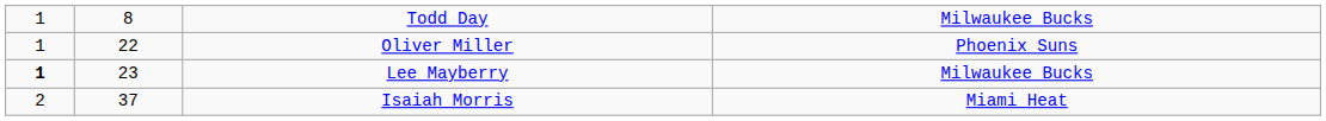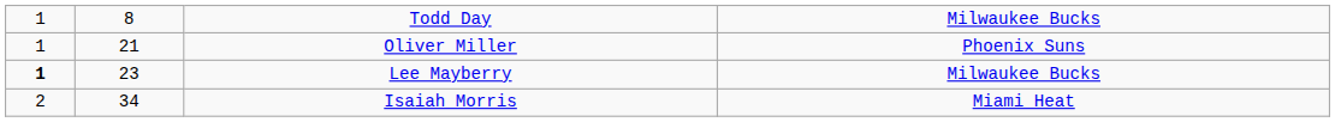Oliver Miller | column 2: 22 -> 21
Isaiah Morris | column 2: 37 -> 34
